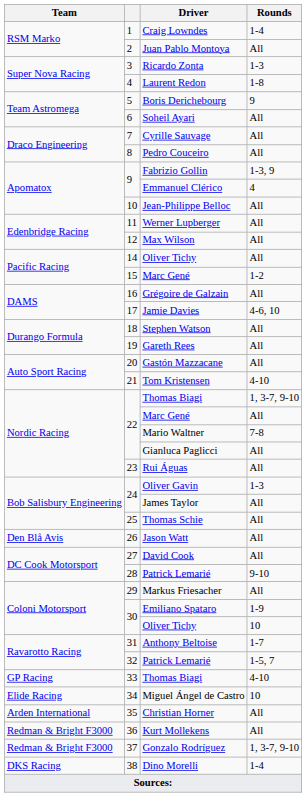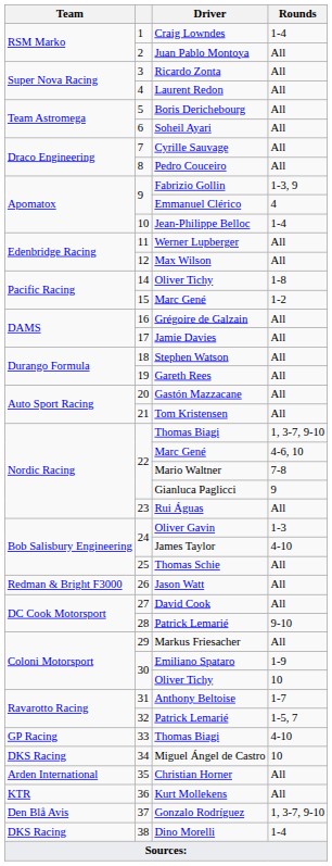Ricardo Zonta | Rounds: 1-3 -> All
Laurent Redon | Rounds: 1-8 -> All
Boris Derichebourg | Rounds: 9 -> All
Jean-Philippe Belloc | Rounds: All -> 1-4
14 / Oliver Tichy | Rounds: All -> 1-8
Jamie Davies | Rounds: 4-6, 10 -> All
Tom Kristensen | Rounds: 4-10 -> All
22 / Marc Gené | Rounds: All -> 4-6, 10
Gianluca Paglicci | Rounds: All -> 9
James Taylor | Rounds: All -> 4-10
Jason Watt | Team: Den Blå Avis -> Redman & Bright F3000
Miguel Ángel de Castro | Team: Elide Racing -> DKS Racing
Kurt Mollekens | Team: Redman & Bright F3000 -> KTR
Gonzalo Rodríguez | Team: Redman & Bright F3000 -> Den Blå Avis
